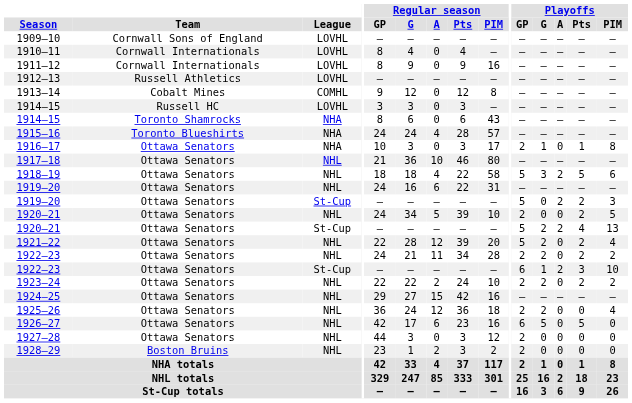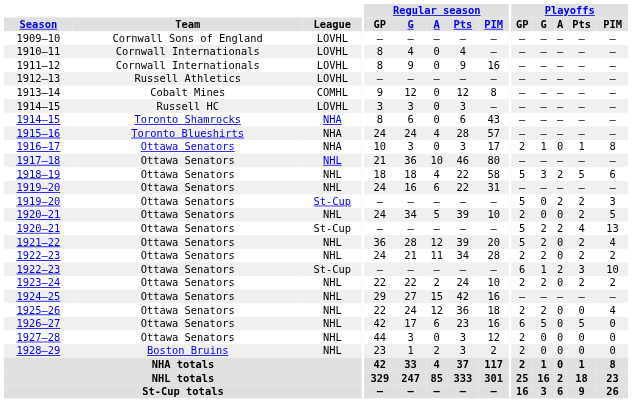1921–22 | Regular season / GP: 22 -> 36
1925–26 | Regular season / GP: 36 -> 22
